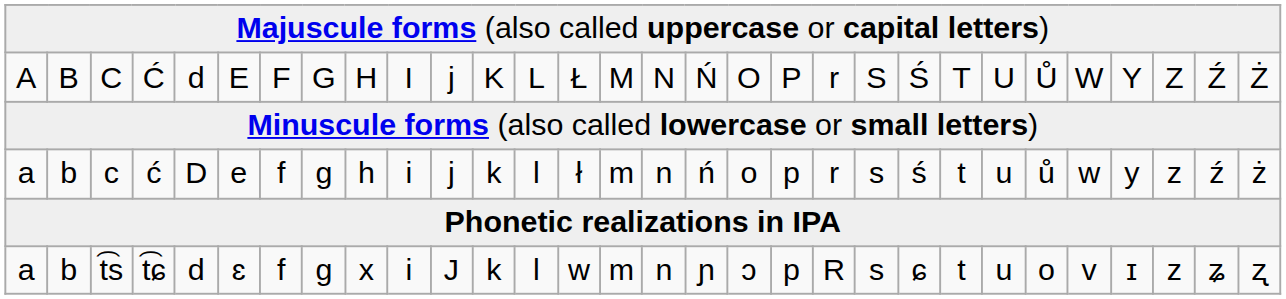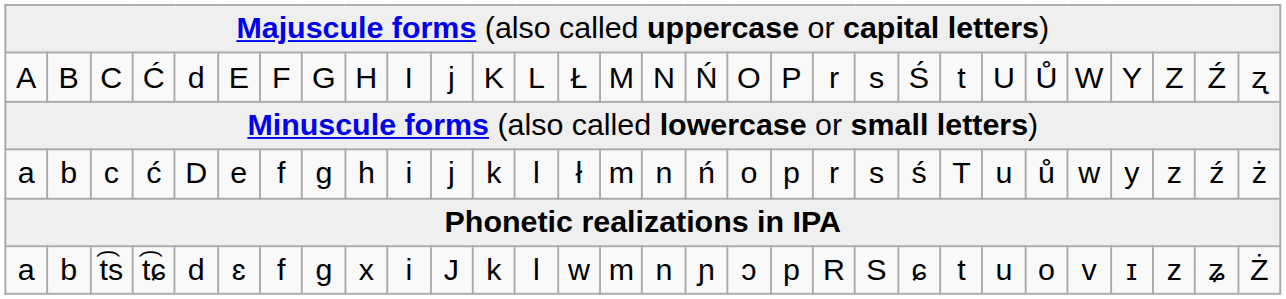C | column 21: S -> s
C | column 23: T -> t
C | column 30: Ż -> ʐ
c | column 23: t -> T
t͡s | column 21: s -> S
t͡s | column 30: ʐ -> Ż
